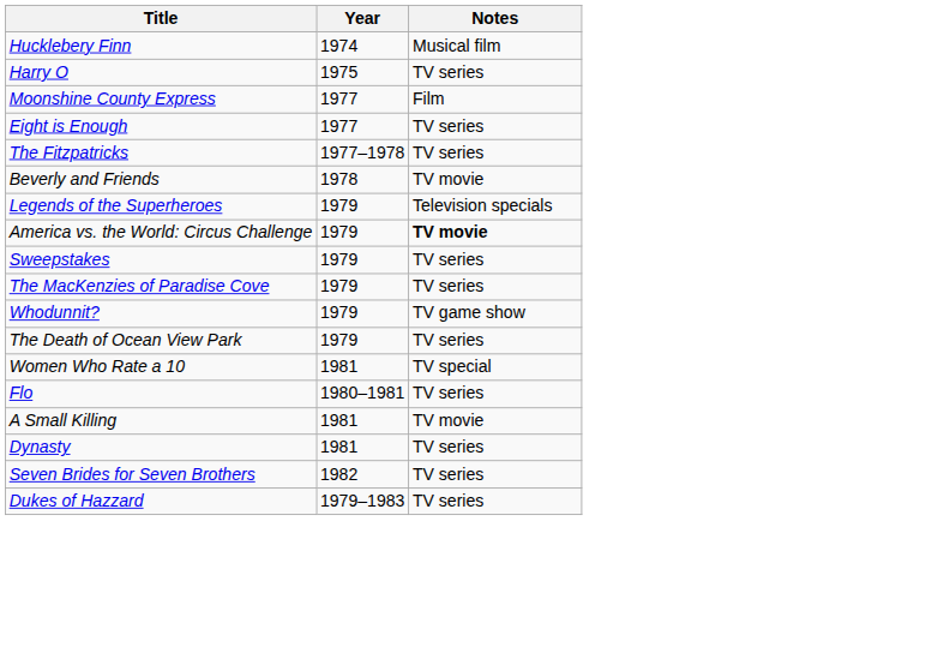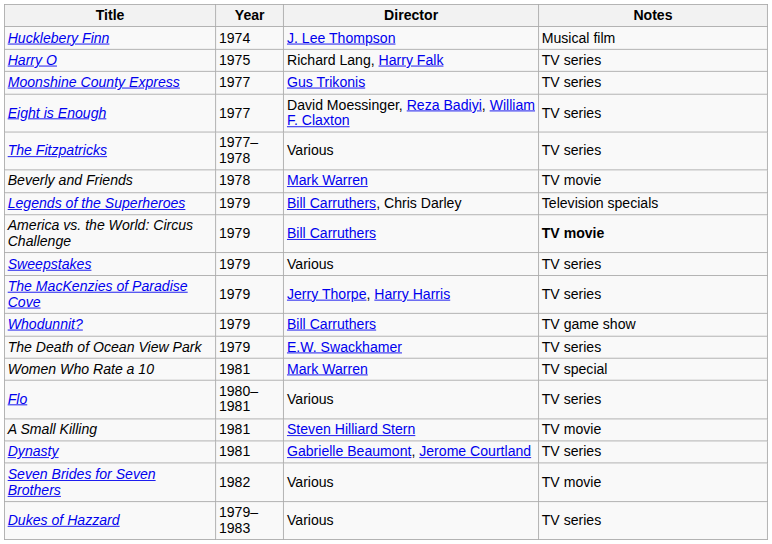+ column: Director | J. Lee Thompson | Richard Lang, Harry Falk | Gus Trikonis | David Moessinger, Reza Badiyi, William F. Claxton | Various | Mark Warren | Bill Carruthers, Chris Darley | Bill Carruthers | Various | Jerry Thorpe, Harry Harris | Bill Carruthers | E.W. Swackhamer | Mark Warren | Various | Steven Hilliard Stern | Gabrielle Beaumont, Jerome Courtland | Various | Various
Moonshine County Express | Notes: Film -> TV series
Seven Brides for Seven Brothers | Notes: TV series -> TV movie
